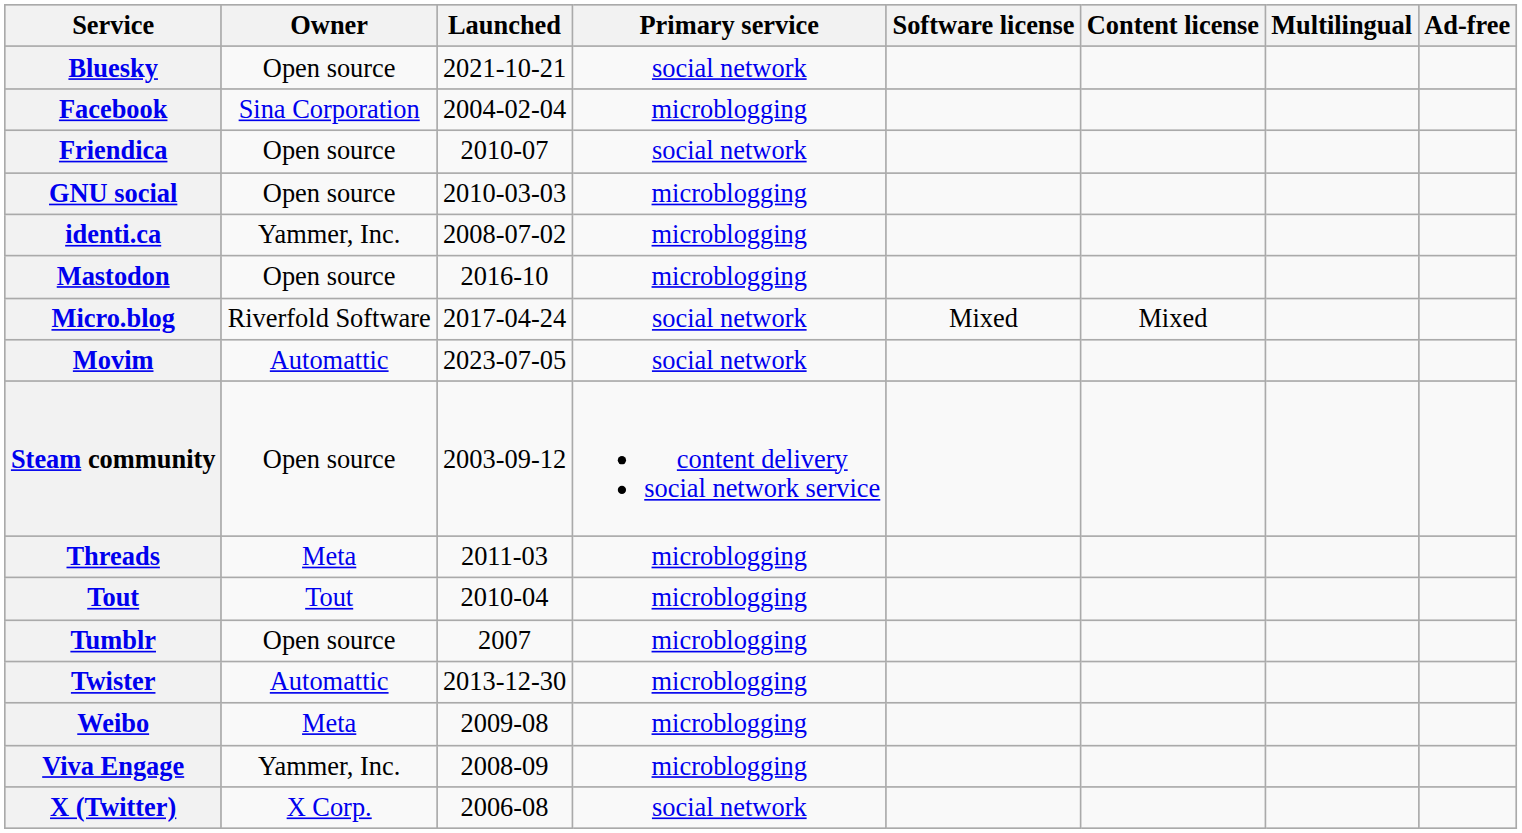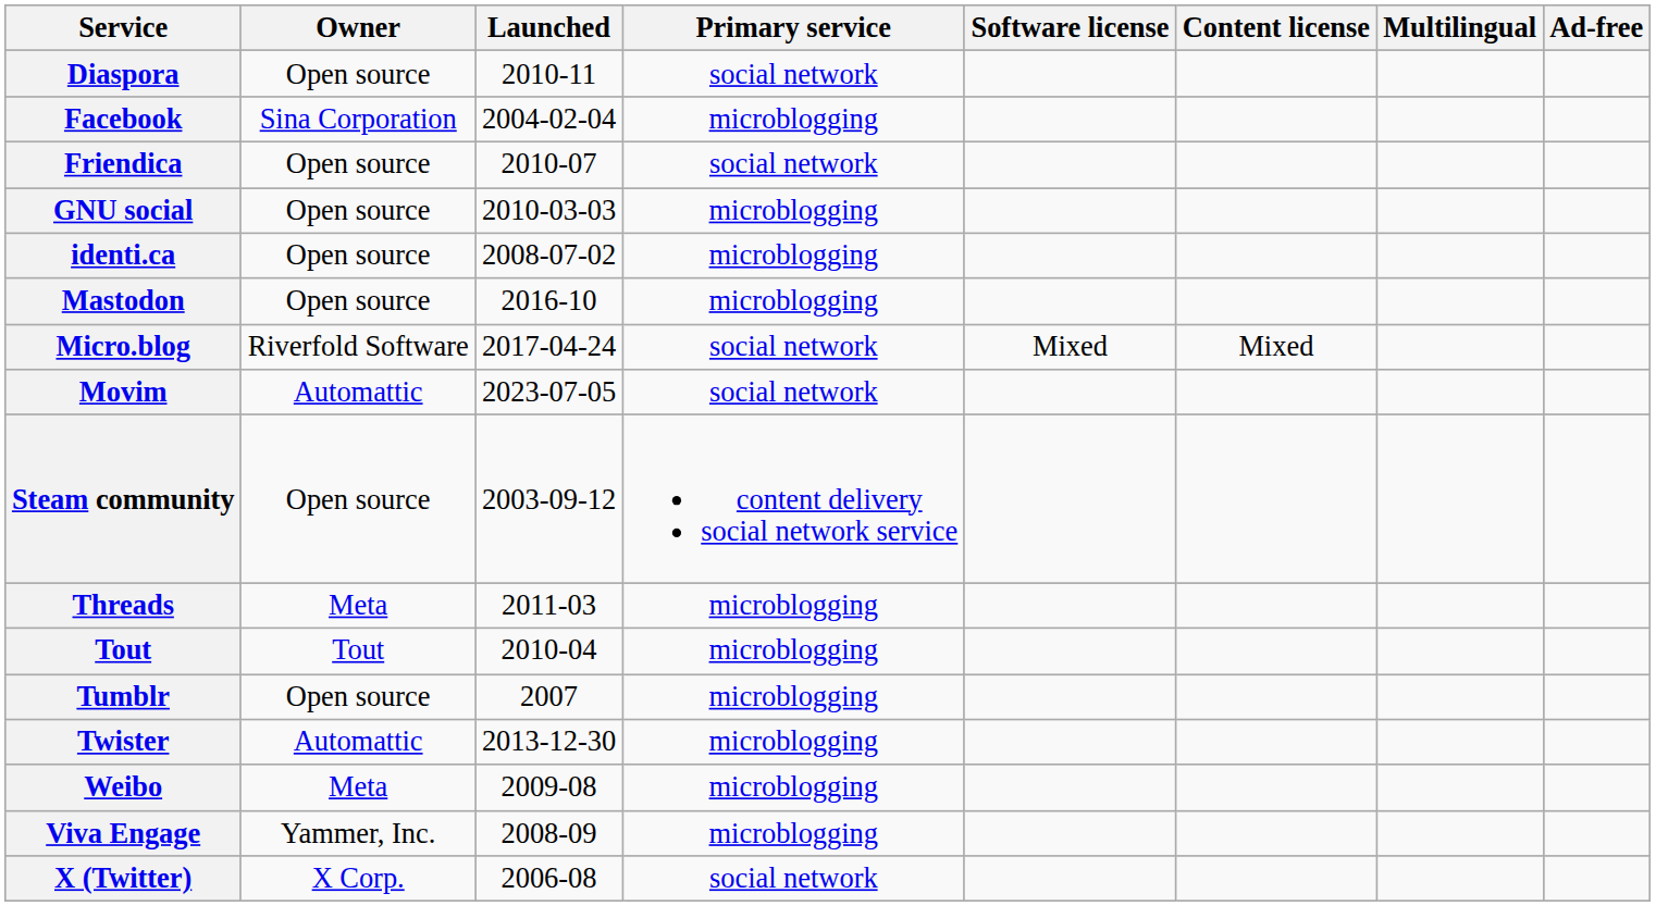- row: Bluesky | Open source | 2021-10-21 | social network
+ row: Diaspora | Open source | 2010-11 | social network
identi.ca | Owner: Yammer, Inc. -> Open source
